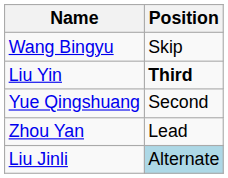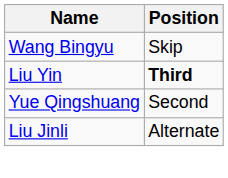- row: Zhou Yan | Lead
Liu Jinli | Position: lightblue background -> no background
